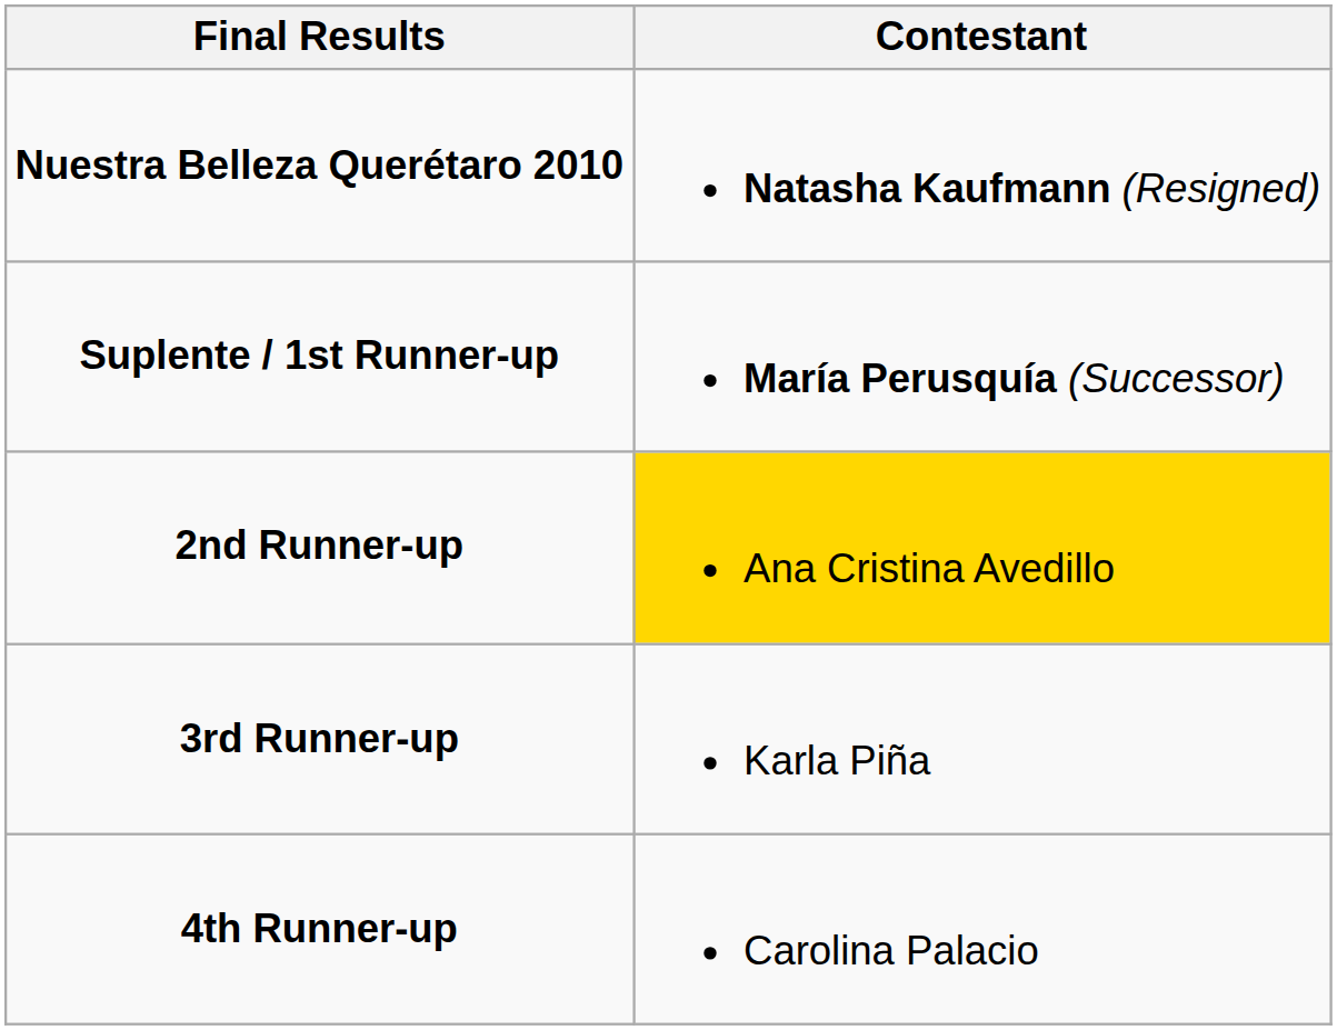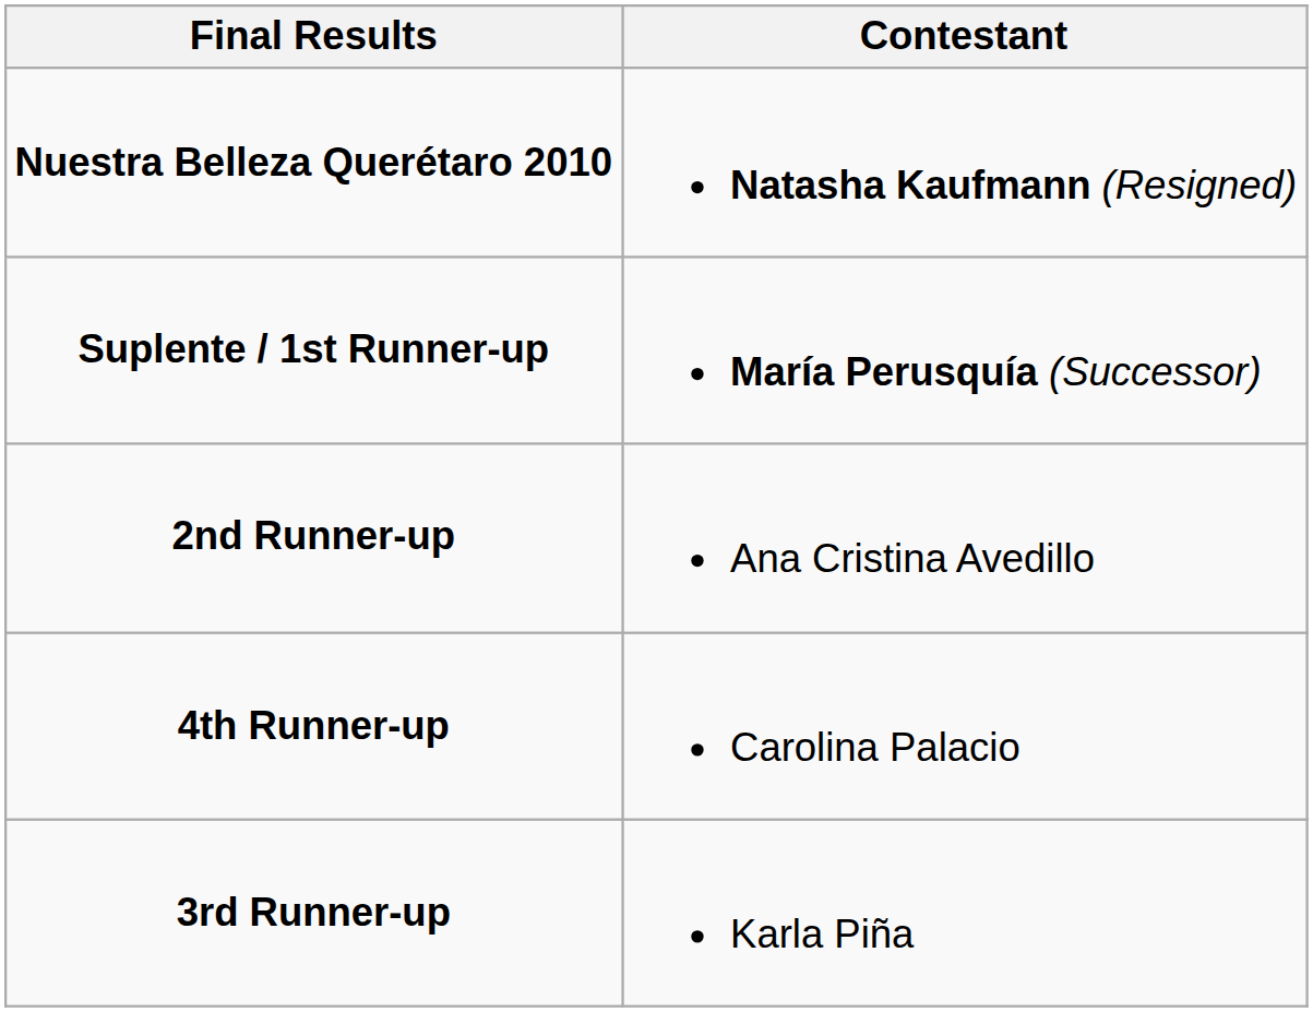2nd Runner-up | Contestant: gold background -> no background
rows swapped: 3rd Runner-up <-> 4th Runner-up
